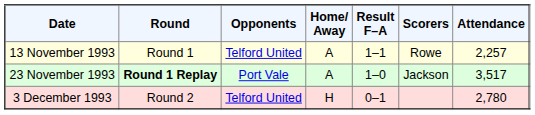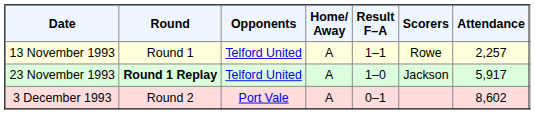23 November 1993 | Opponents: Port Vale -> Telford United
23 November 1993 | Attendance: 3,517 -> 5,917
3 December 1993 | Opponents: Telford United -> Port Vale
3 December 1993 | Home/ Away: H -> A
3 December 1993 | Attendance: 2,780 -> 8,602
